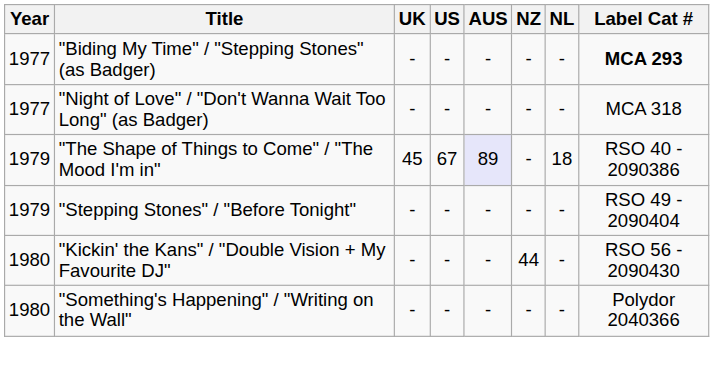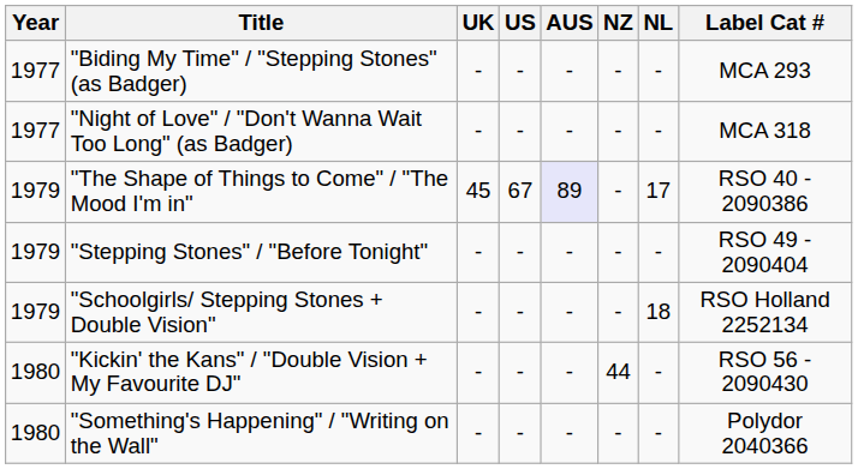"Biding My Time" / "Stepping Stones" (as Badger) | Label Cat #: bold -> normal
"The Shape of Things to Come" / "The Mood I'm in" | NL: 18 -> 17
+ row: 1979 | "Schoolgirls/ Stepping Stones + Double Vision" | - | - | - | - | 18 | RSO Holland 2252134
